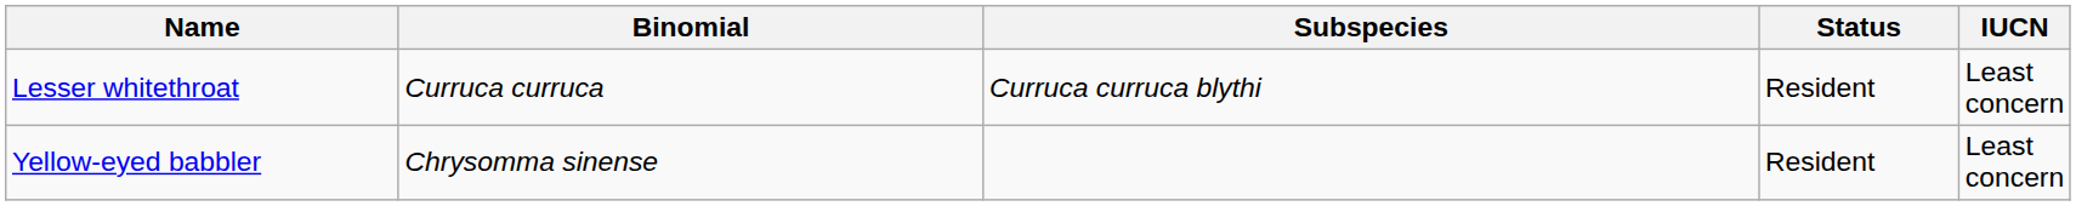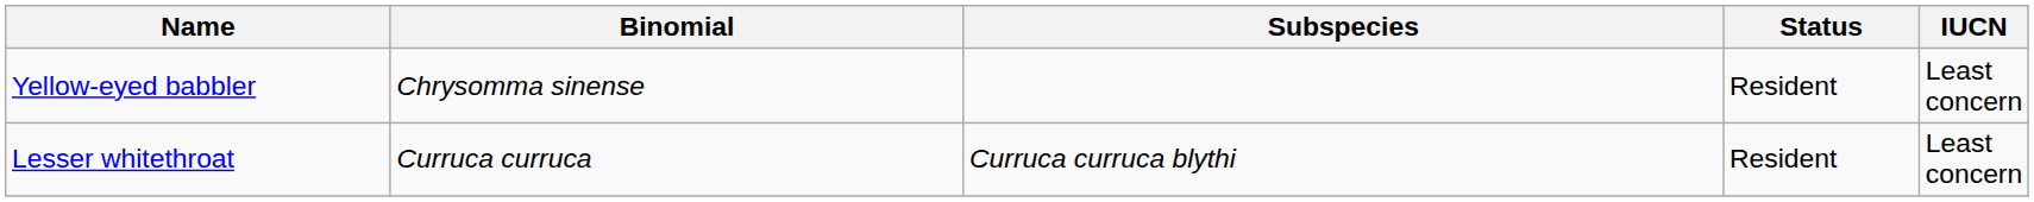rows swapped: Lesser whitethroat <-> Yellow-eyed babbler
